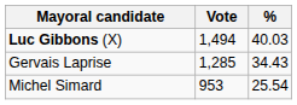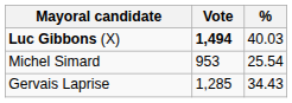Luc Gibbons (X) | Vote: normal -> bold
rows swapped: Gervais Laprise <-> Michel Simard
